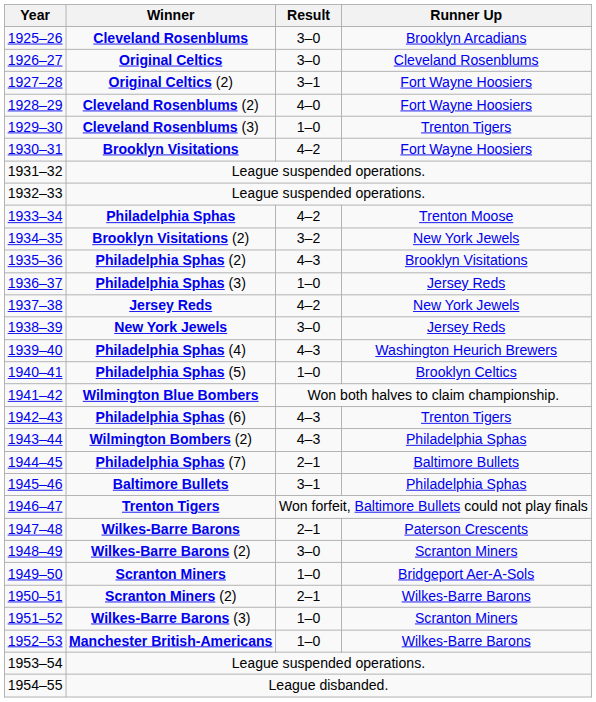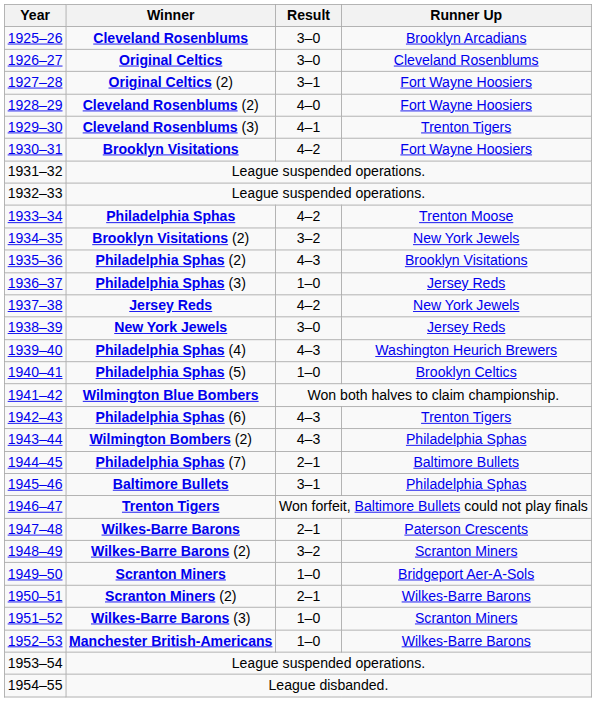Cleveland Rosenblums (3) | Result: 1–0 -> 4–1
Wilkes-Barre Barons (2) | Result: 3–0 -> 3–2
